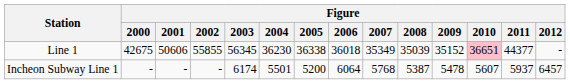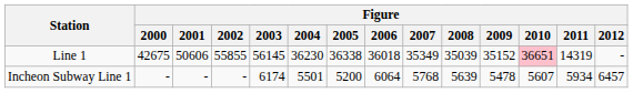Line 1 | Figure / 2003: 56345 -> 56145
Line 1 | Figure / 2011: 44377 -> 14319
Incheon Subway Line 1 | Figure / 2008: 5387 -> 5639
Incheon Subway Line 1 | Figure / 2011: 5937 -> 5934
